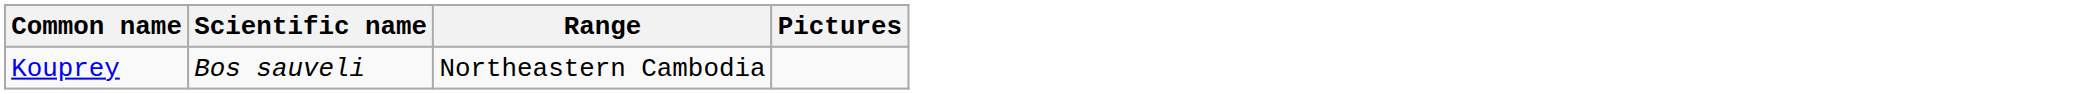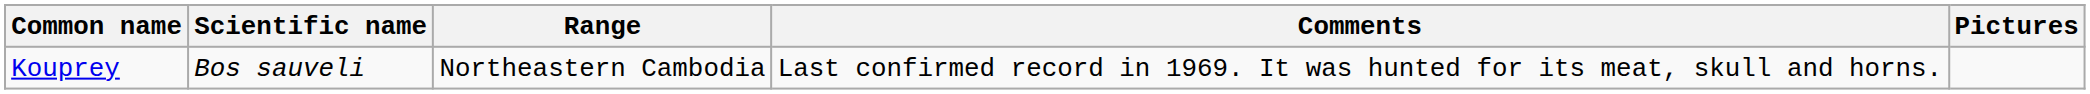+ column: Comments | Last confirmed record in 1969. It was hunted for its meat, skull and horns.
